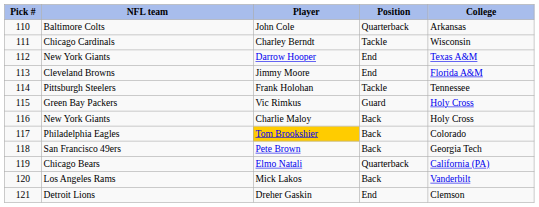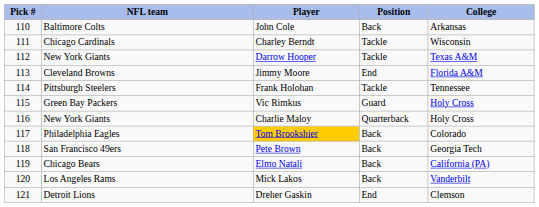John Cole | Position: Quarterback -> Back
Darrow Hooper | Position: End -> Tackle
Charlie Maloy | Position: Back -> Quarterback
Elmo Natali | Position: Quarterback -> Back
